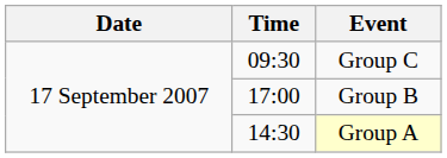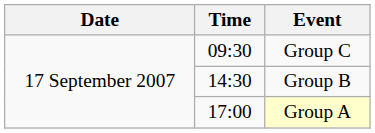Group B | Time: 17:00 -> 14:30
Group A | Time: 14:30 -> 17:00
